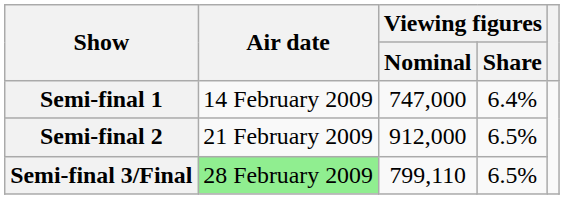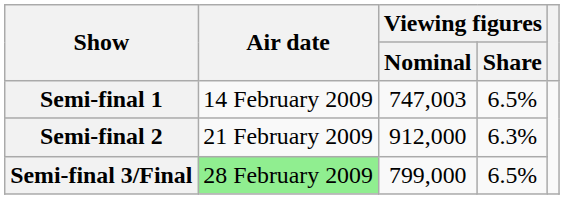Semi-final 1 | Viewing figures / Nominal: 747,000 -> 747,003
Semi-final 1 | Viewing figures / Share: 6.4% -> 6.5%
Semi-final 2 | Viewing figures / Share: 6.5% -> 6.3%
Semi-final 3/Final | Viewing figures / Nominal: 799,110 -> 799,000
